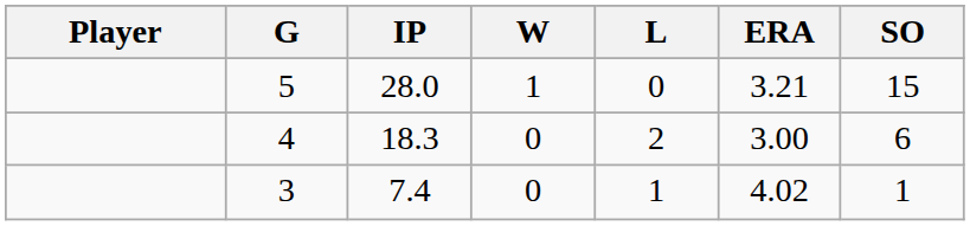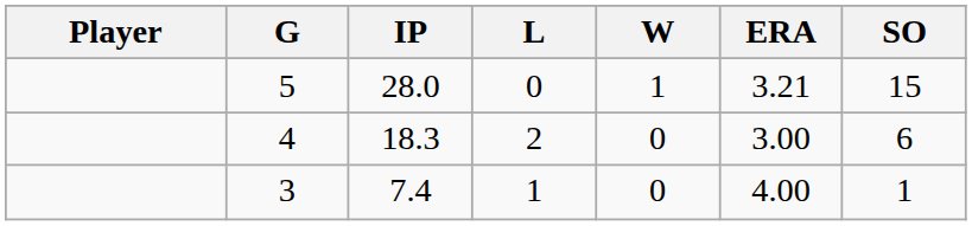columns swapped: W <-> L
3 | ERA: 4.02 -> 4.00
